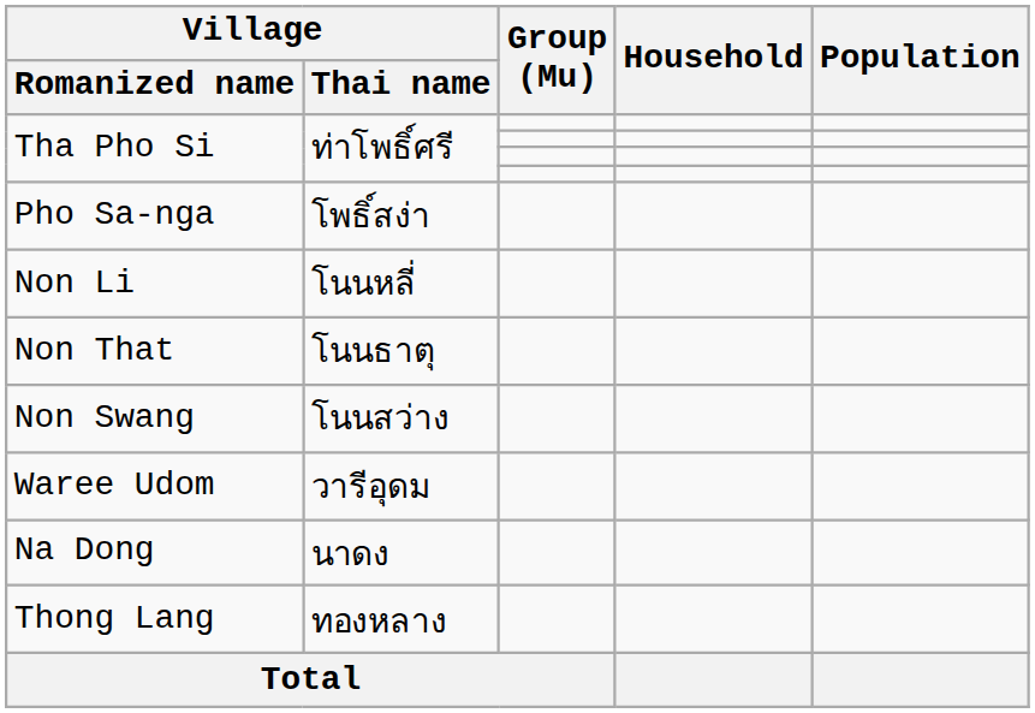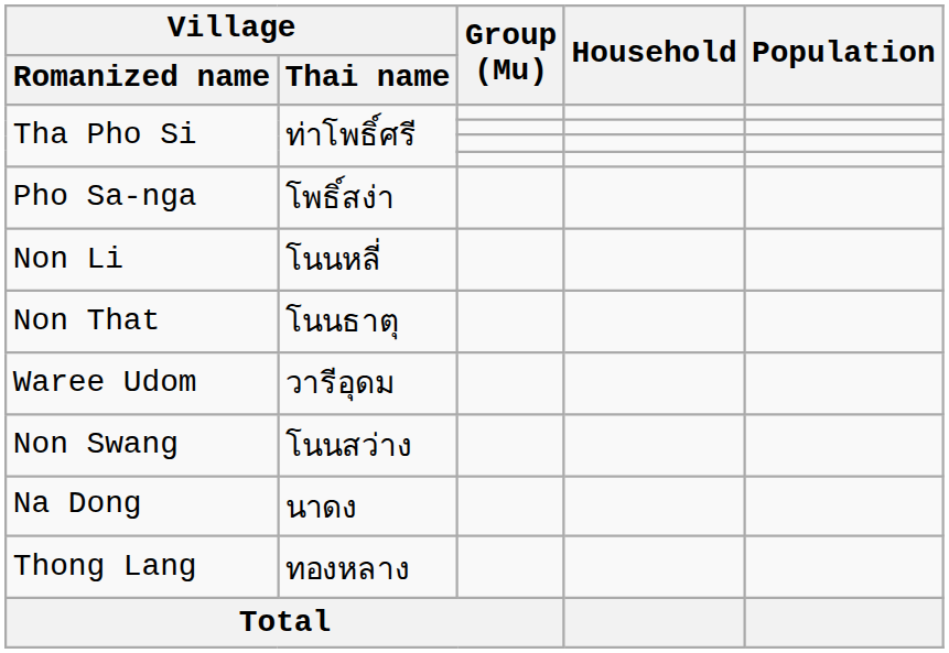rows swapped: Waree Udom <-> Non Swang
